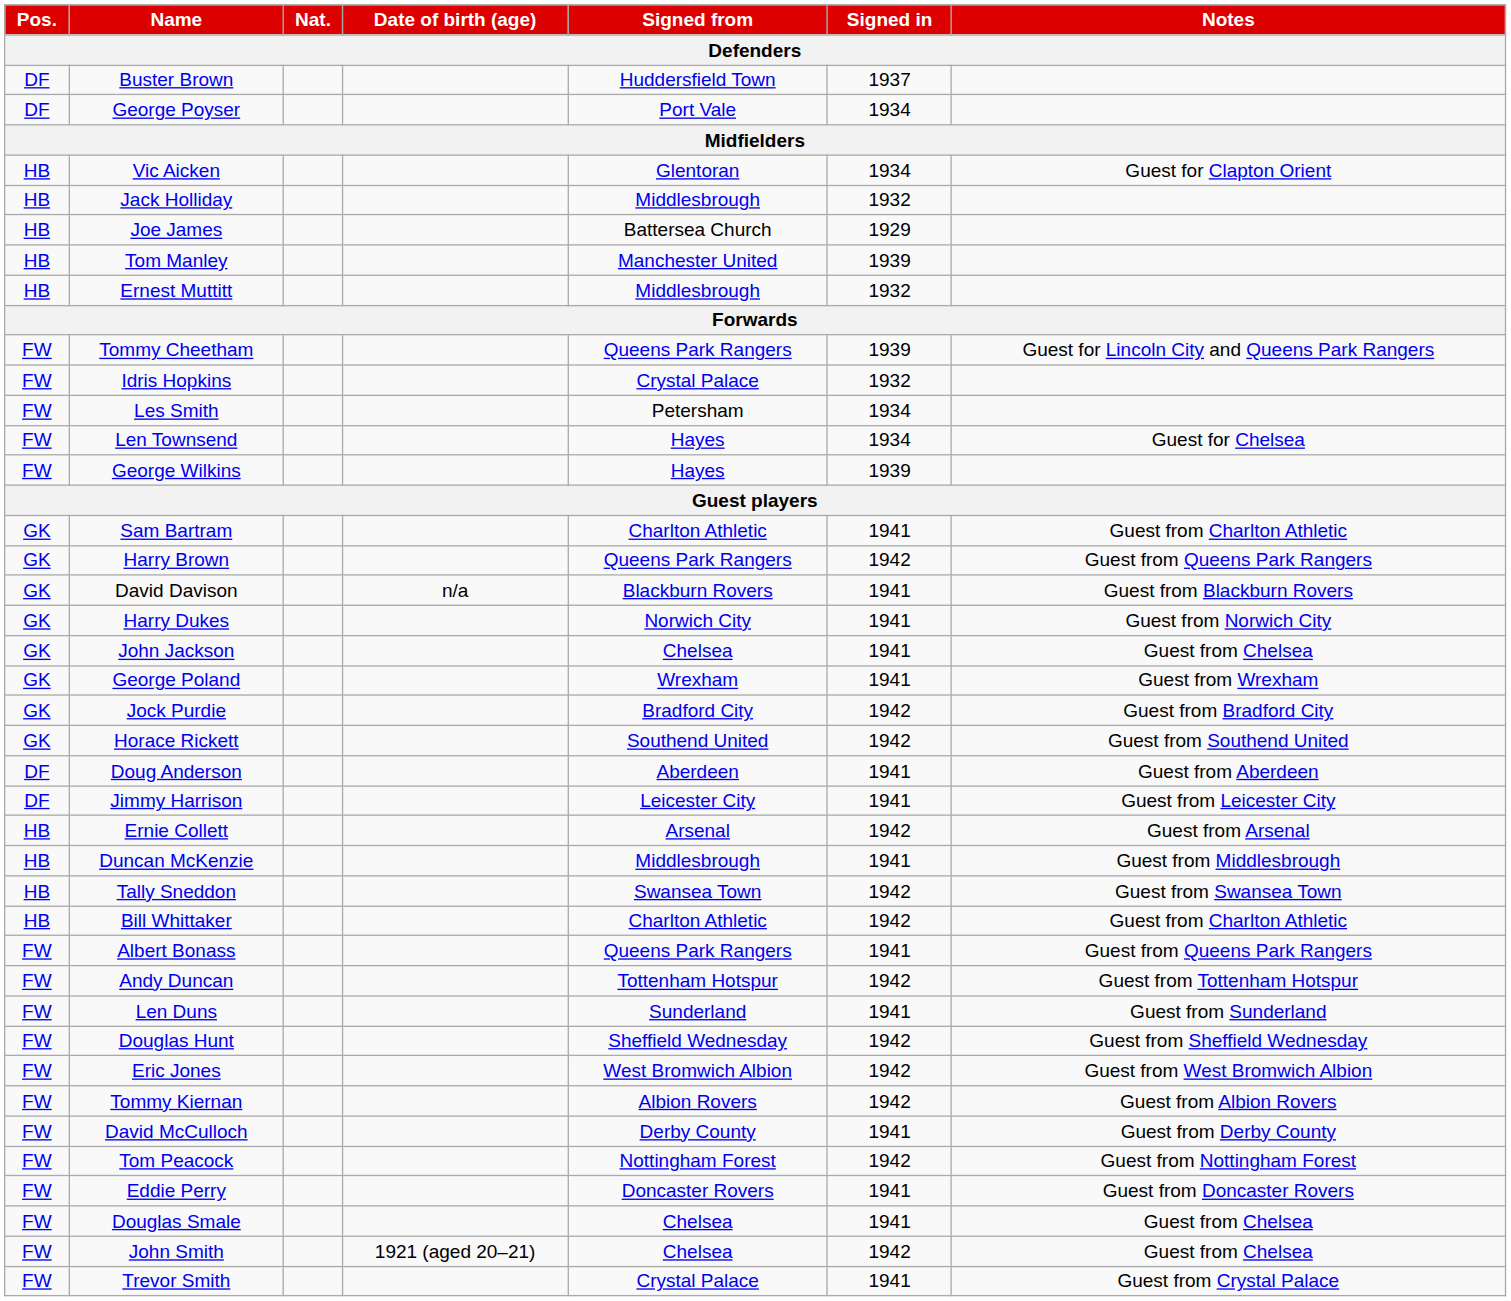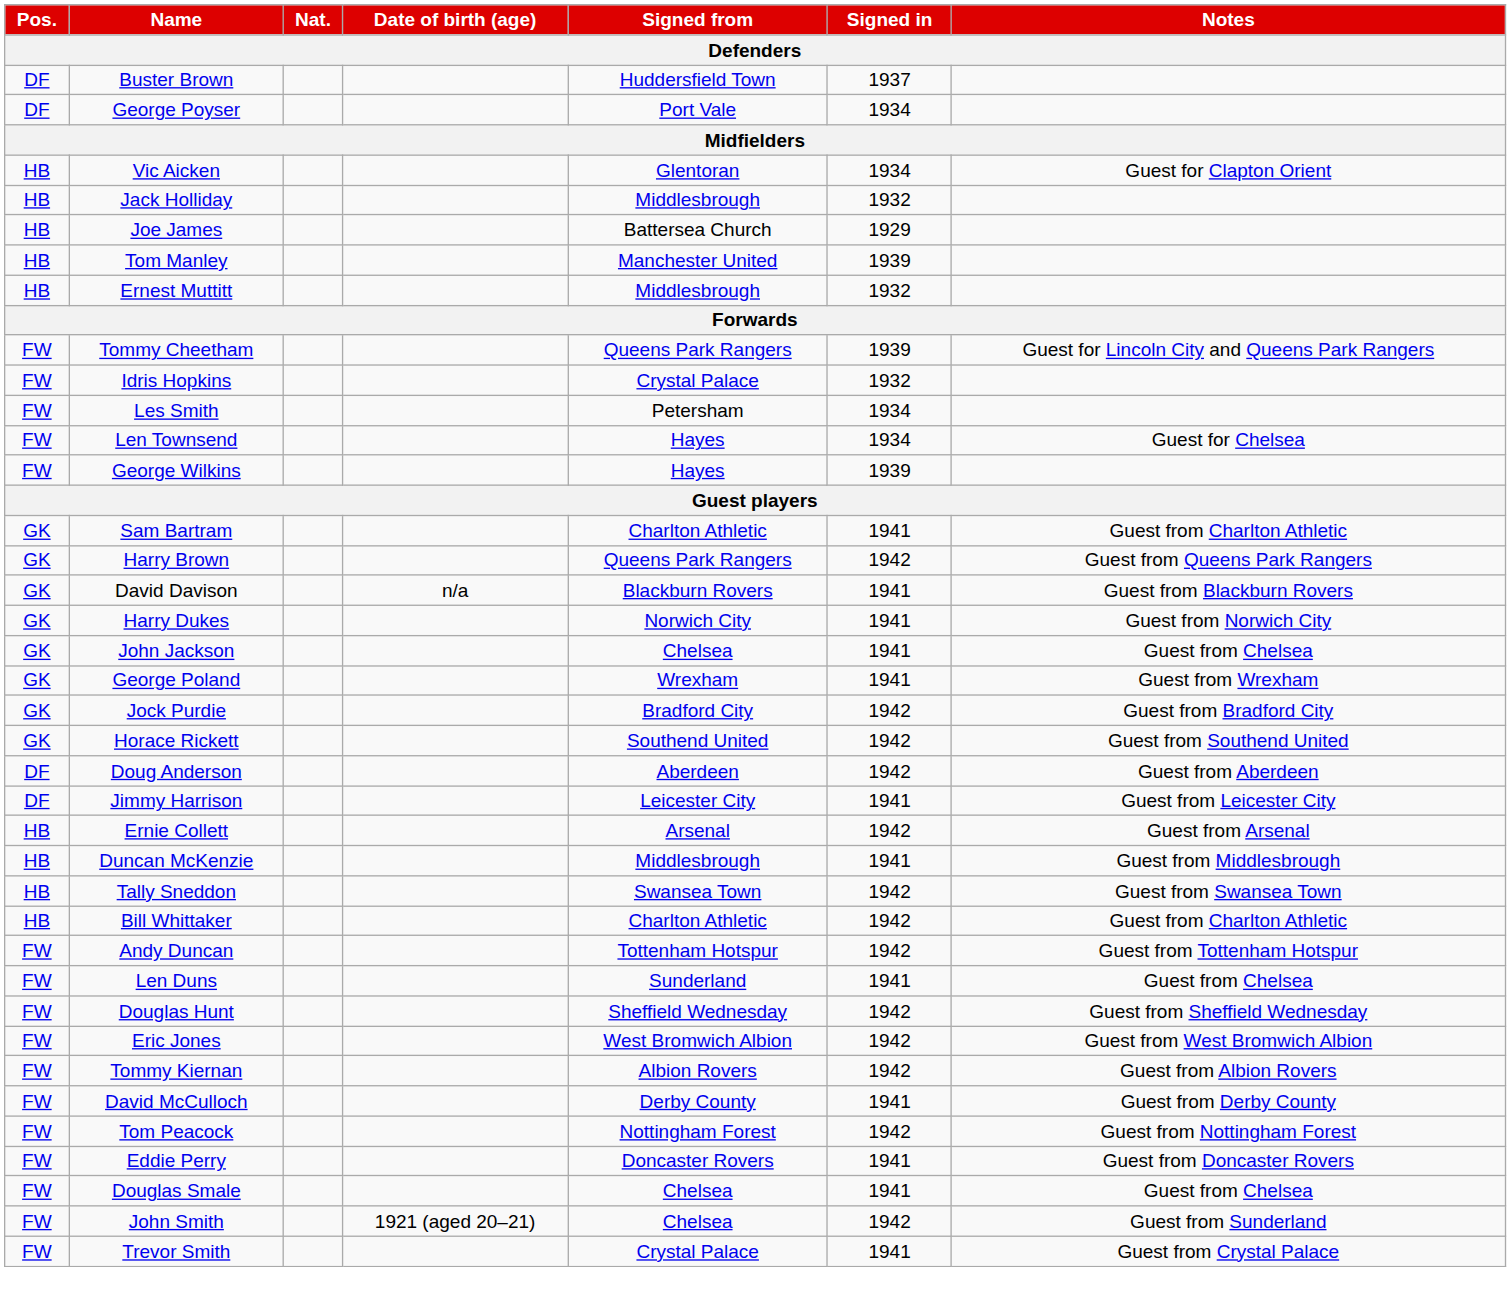Doug Anderson | Signed in: 1941 -> 1942
- row: FW | Albert Bonass | Queens Park Rangers | 1941 | Guest from Queens Park Rangers
Len Duns | Notes: Guest from Sunderland -> Guest from Chelsea
John Smith | Notes: Guest from Chelsea -> Guest from Sunderland
